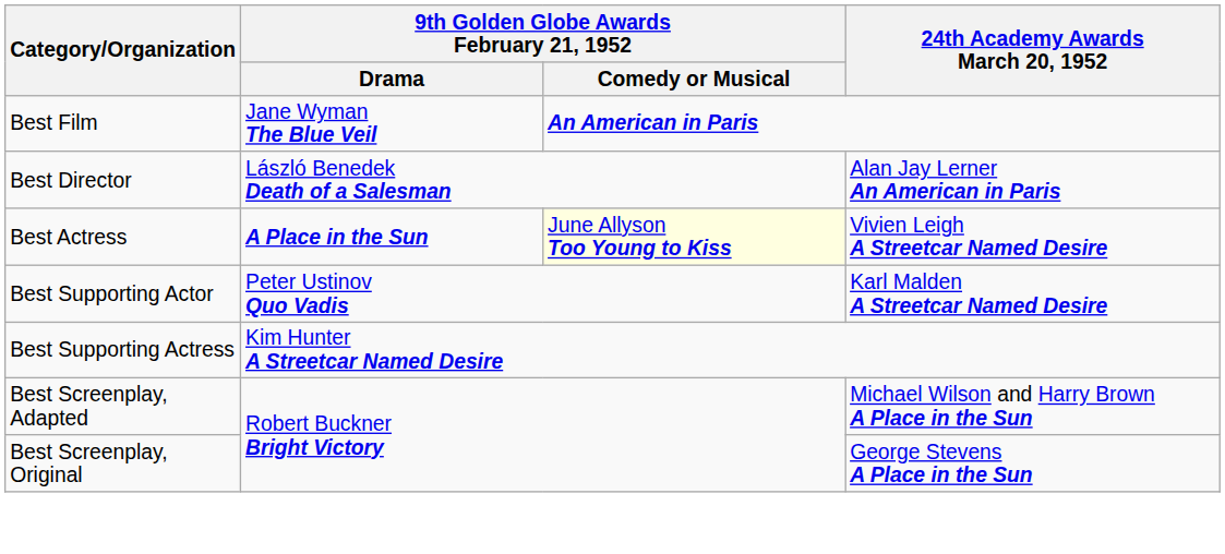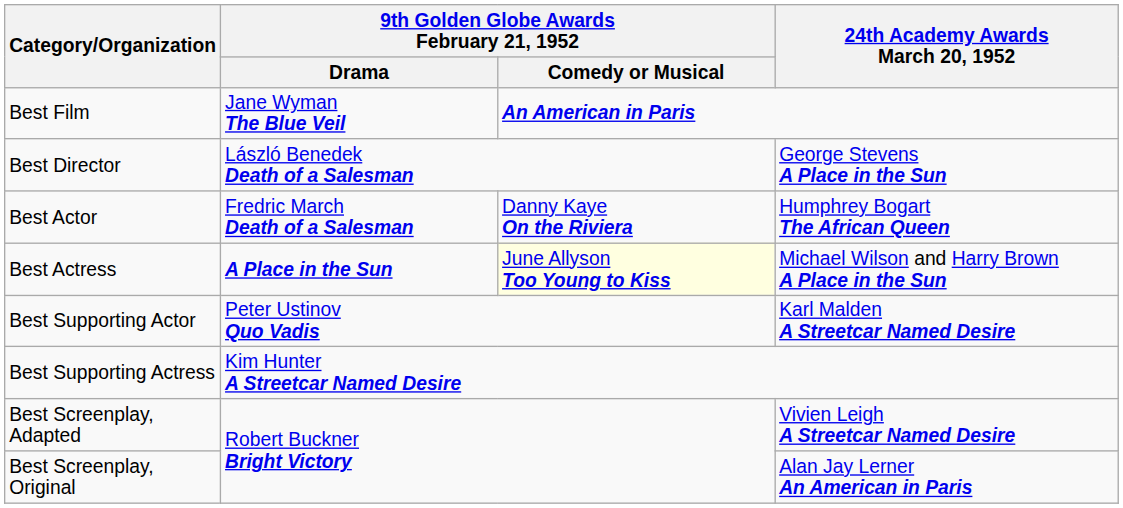Best Director | 24th Academy Awards March 20, 1952: Alan Jay Lerner An American in Paris -> George Stevens A Place in the Sun
+ row: Best Actor | Fredric March Death of a Salesman | Danny Kaye On the Riviera | Humphrey Bogart The African Queen
Best Actress | 24th Academy Awards March 20, 1952: Vivien Leigh A Streetcar Named Desire -> Michael Wilson and Harry Brown A Place in the Sun
Best Screenplay, Adapted | 24th Academy Awards March 20, 1952: Michael Wilson and Harry Brown A Place in the Sun -> Vivien Leigh A Streetcar Named Desire
Best Screenplay, Original | 24th Academy Awards March 20, 1952: George Stevens A Place in the Sun -> Alan Jay Lerner An American in Paris
